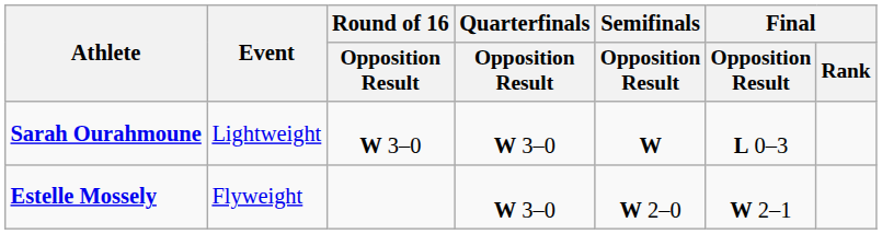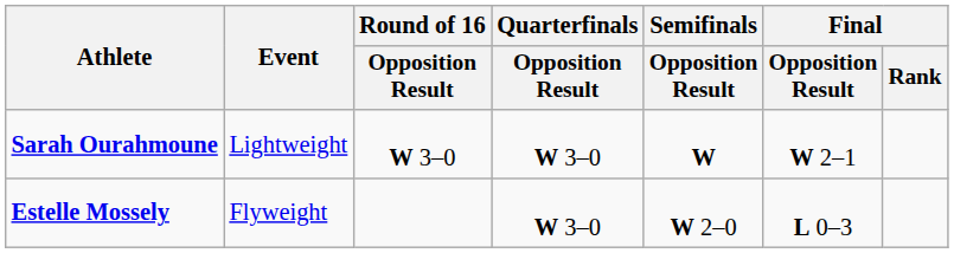Sarah Ourahmoune | Final / Opposition Result: L 0–3 -> W 2–1
Estelle Mossely | Final / Opposition Result: W 2–1 -> L 0–3
